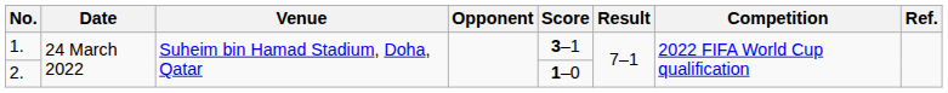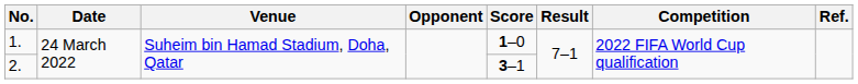1. | Score: 3–1 -> 1–0
2. | Score: 1–0 -> 3–1
